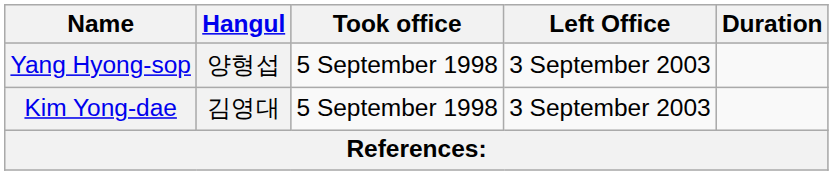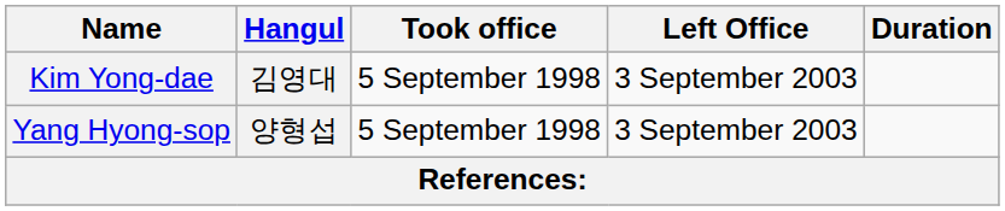rows swapped: Yang Hyong-sop <-> Kim Yong-dae
